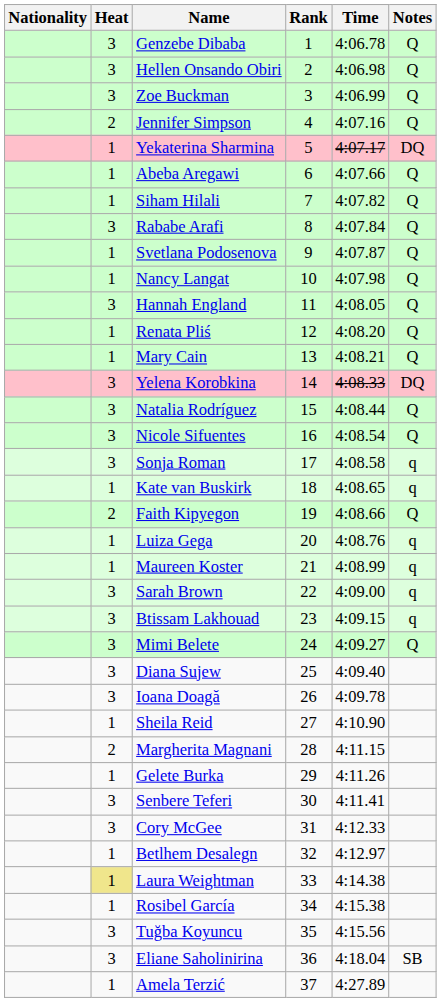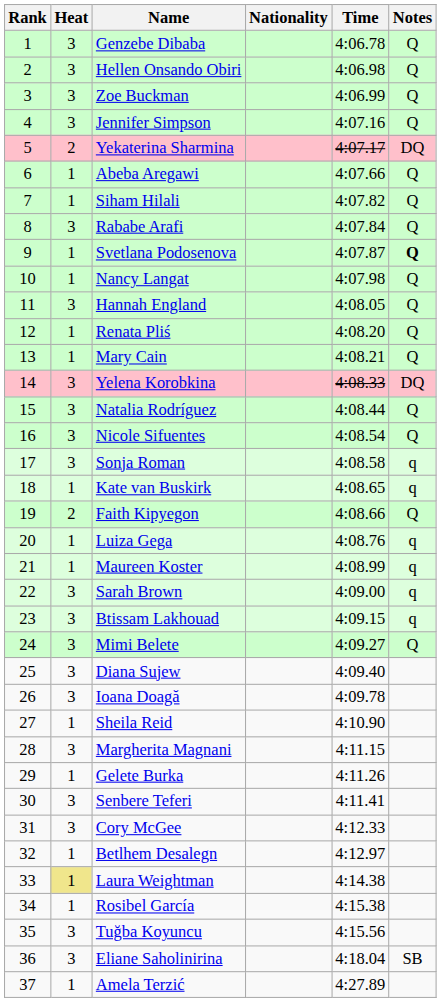columns swapped: Rank <-> Nationality
Jennifer Simpson | Heat: 2 -> 3
Yekaterina Sharmina | Heat: 1 -> 2
Svetlana Podosenova | Notes: normal -> bold
Margherita Magnani | Heat: 2 -> 3
